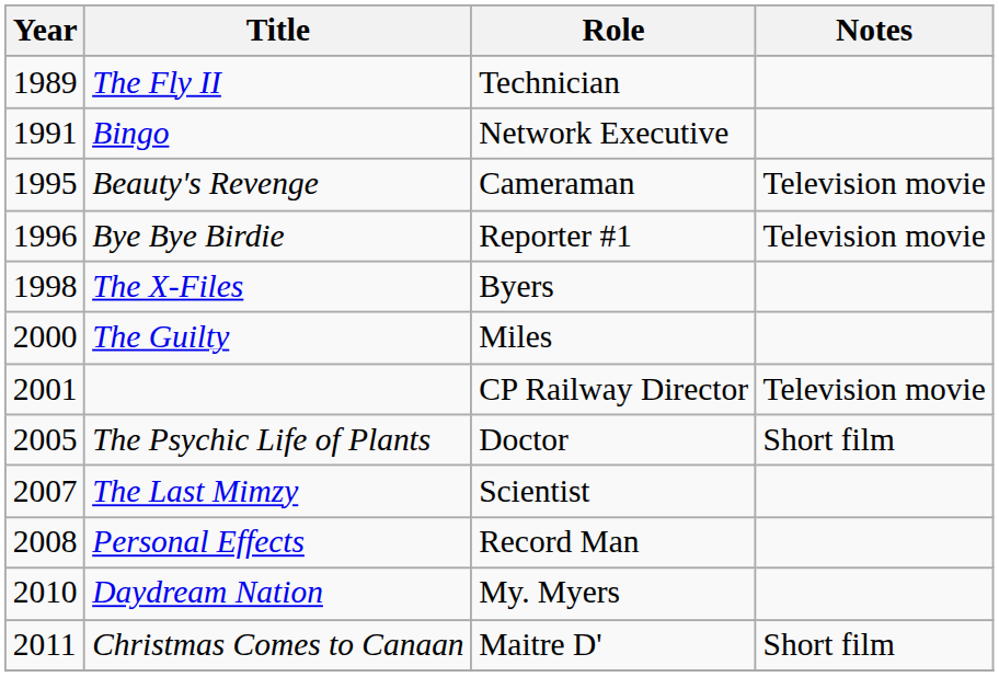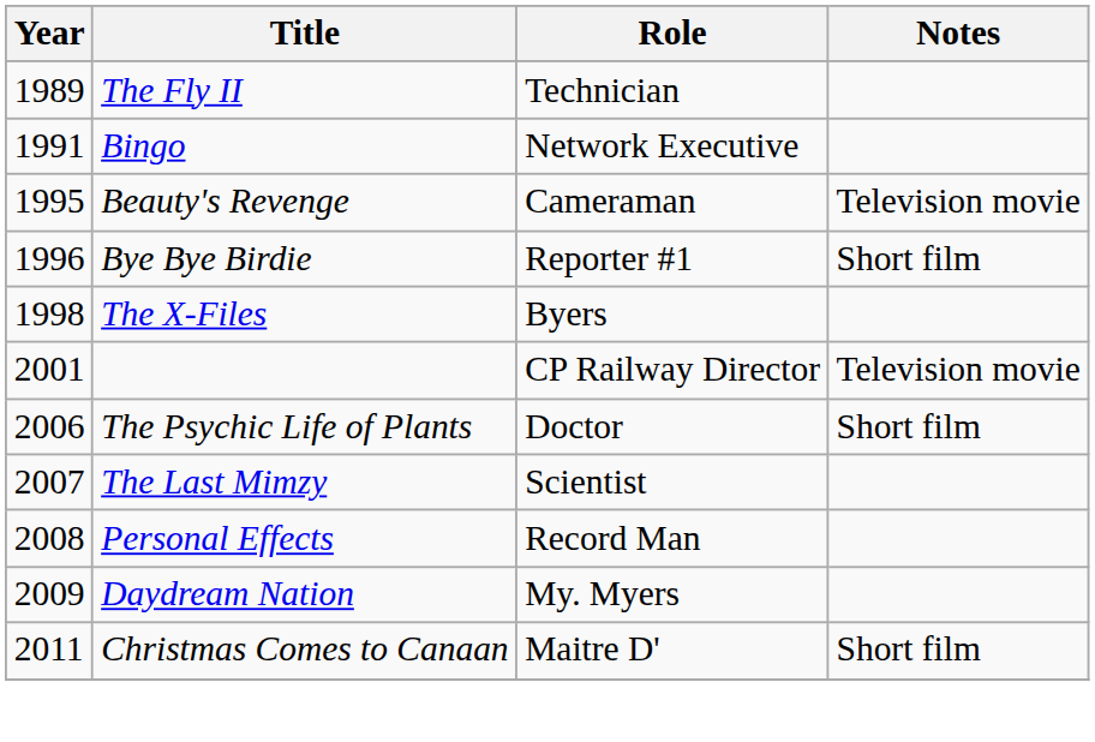Bye Bye Birdie | Notes: Television movie -> Short film
- row: 2000 | The Guilty | Miles
The Psychic Life of Plants | Year: 2005 -> 2006
Daydream Nation | Year: 2010 -> 2009
